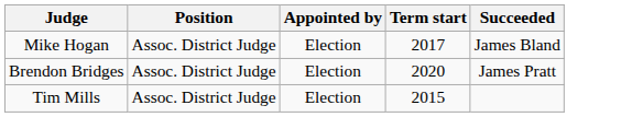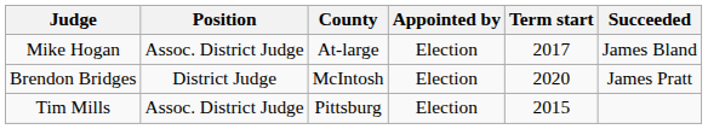+ column: County | At-large | McIntosh | Pittsburg
Brendon Bridges | Position: Assoc. District Judge -> District Judge
